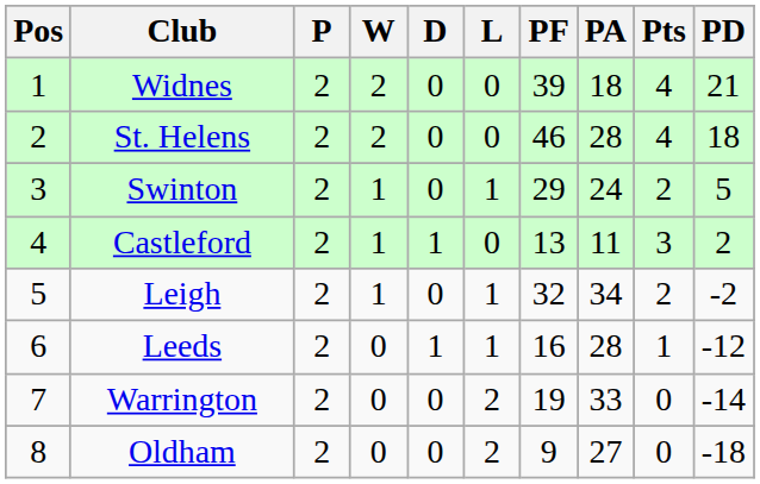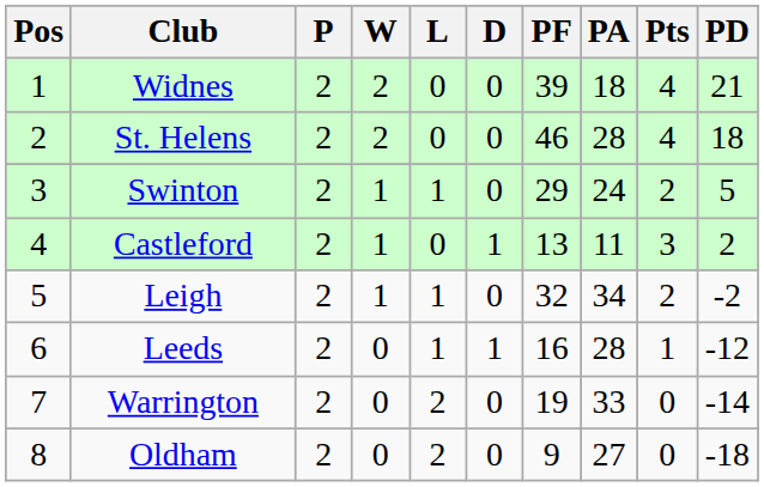columns swapped: D <-> L
